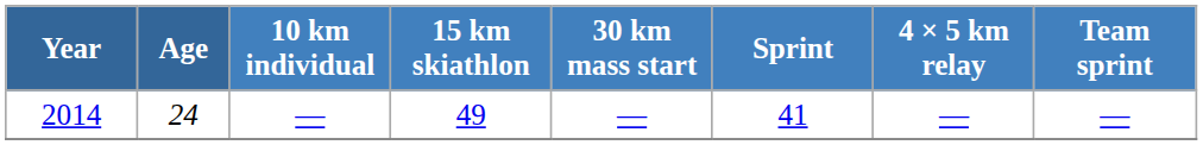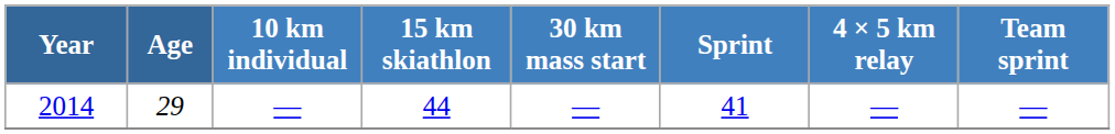2014 | Age: 24 -> 29
2014 | 15 km skiathlon: 49 -> 44
